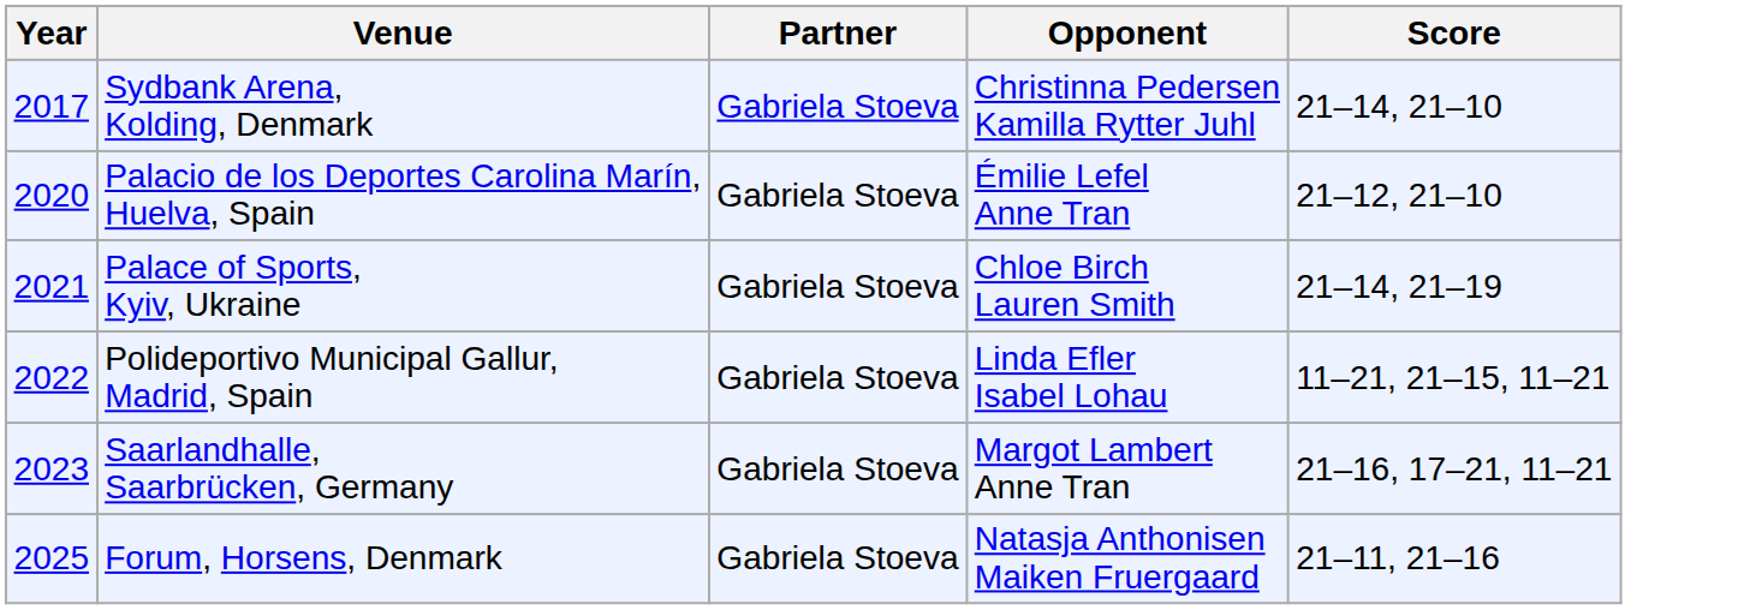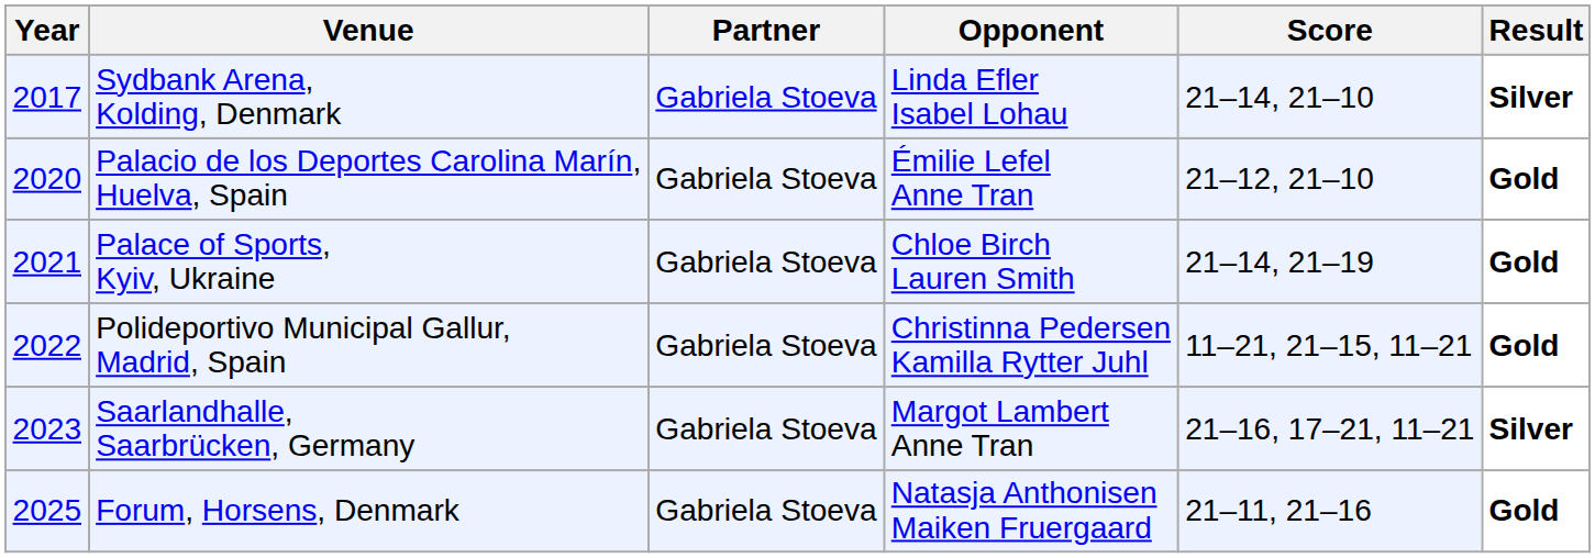+ column: Result | Silver | Gold | Gold | Gold | Silver | Gold
Sydbank Arena, Kolding, Denmark | Opponent: Christinna Pedersen Kamilla Rytter Juhl -> Linda Efler Isabel Lohau
Polideportivo Municipal Gallur, Madrid, Spain | Opponent: Linda Efler Isabel Lohau -> Christinna Pedersen Kamilla Rytter Juhl
